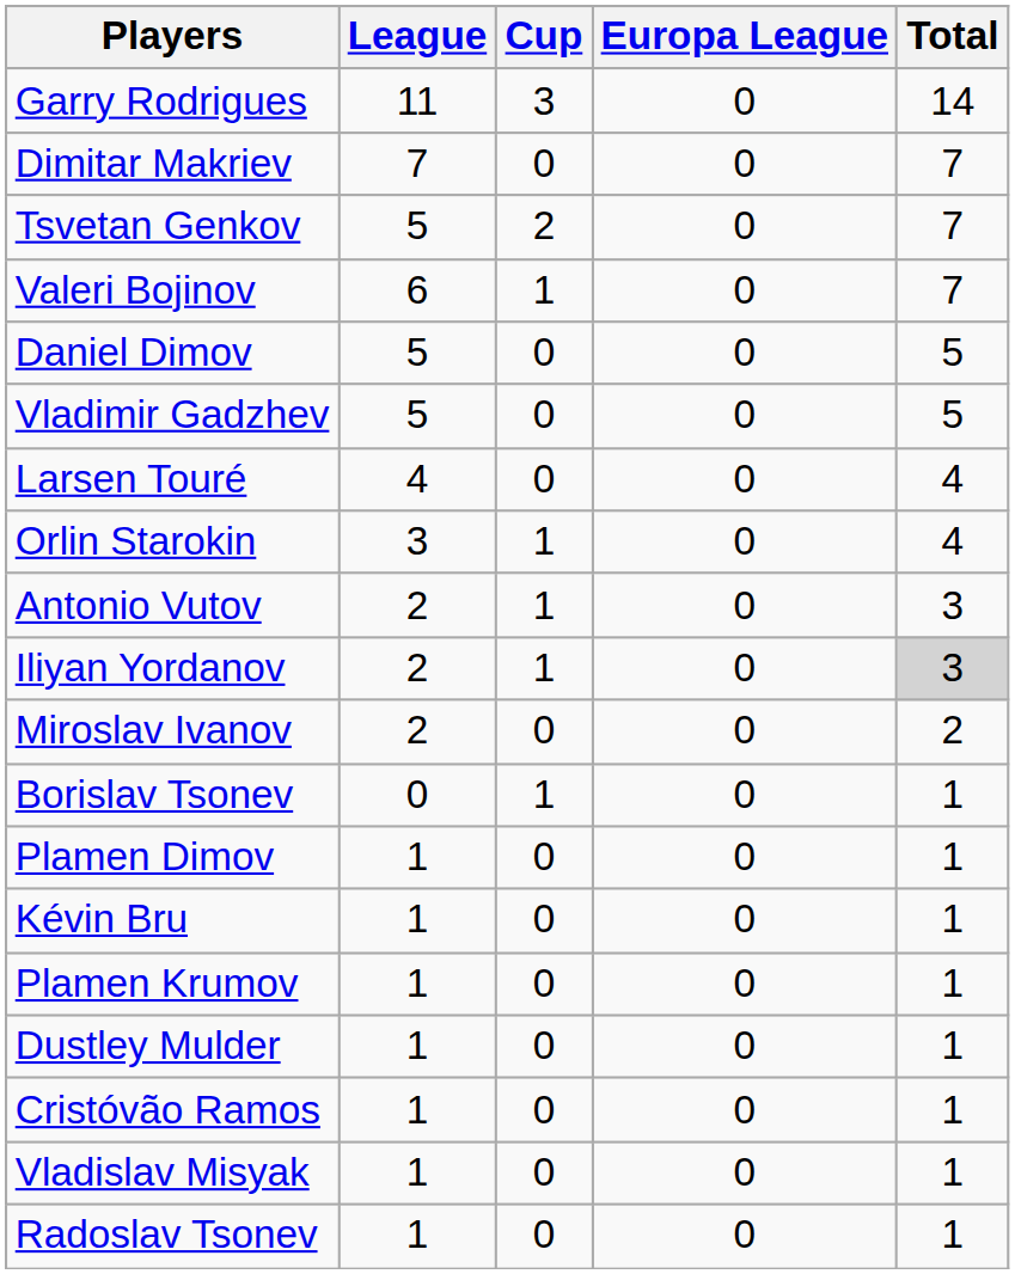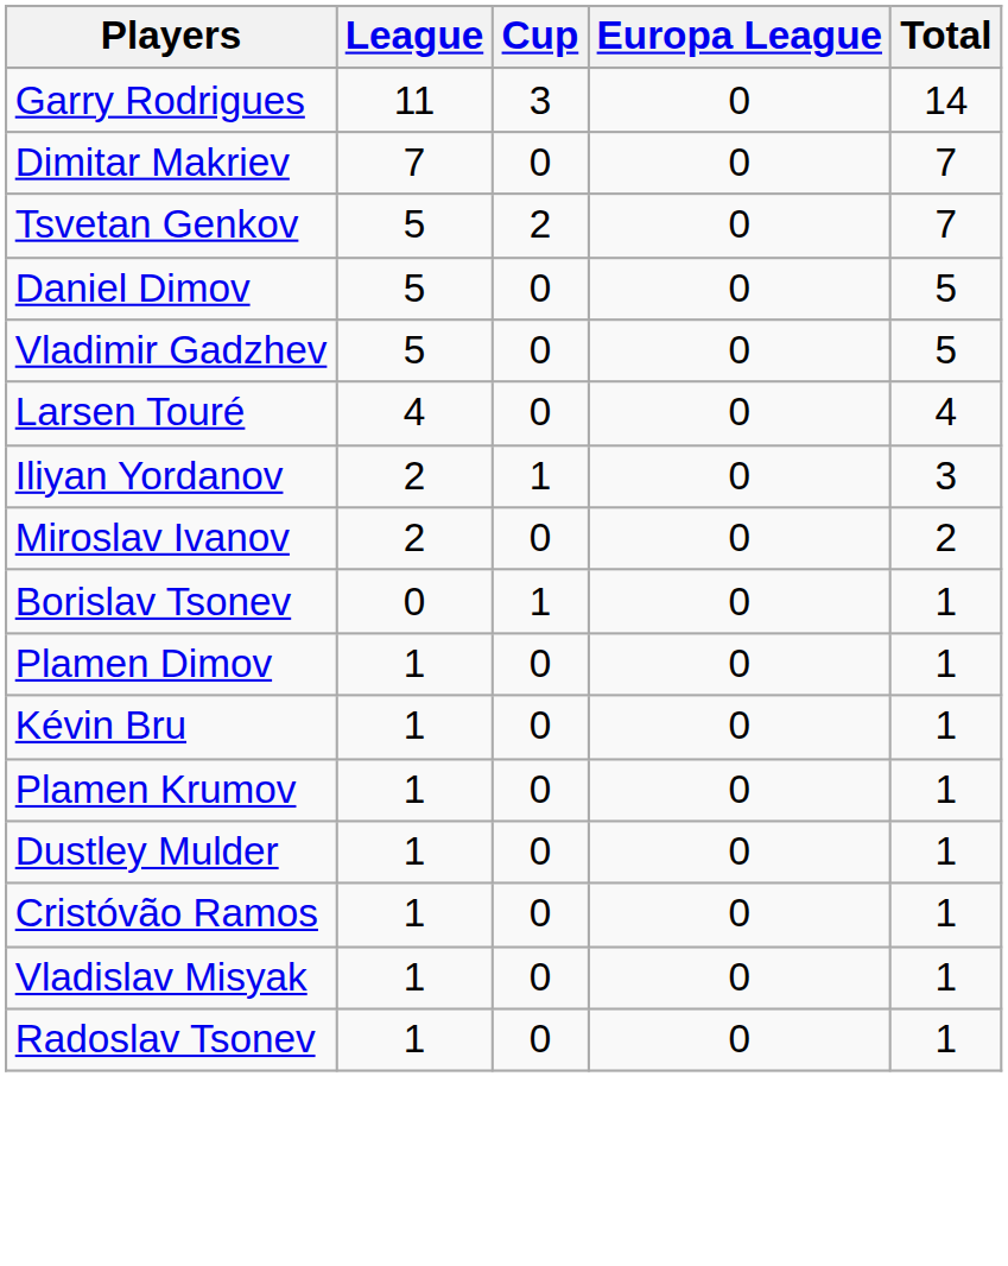- row: Valeri Bojinov | 6 | 1 | 0 | 7
- row: Orlin Starokin | 3 | 1 | 0 | 4
- row: Antonio Vutov | 2 | 1 | 0 | 3
Iliyan Yordanov | Total: lightgrey background -> no background
